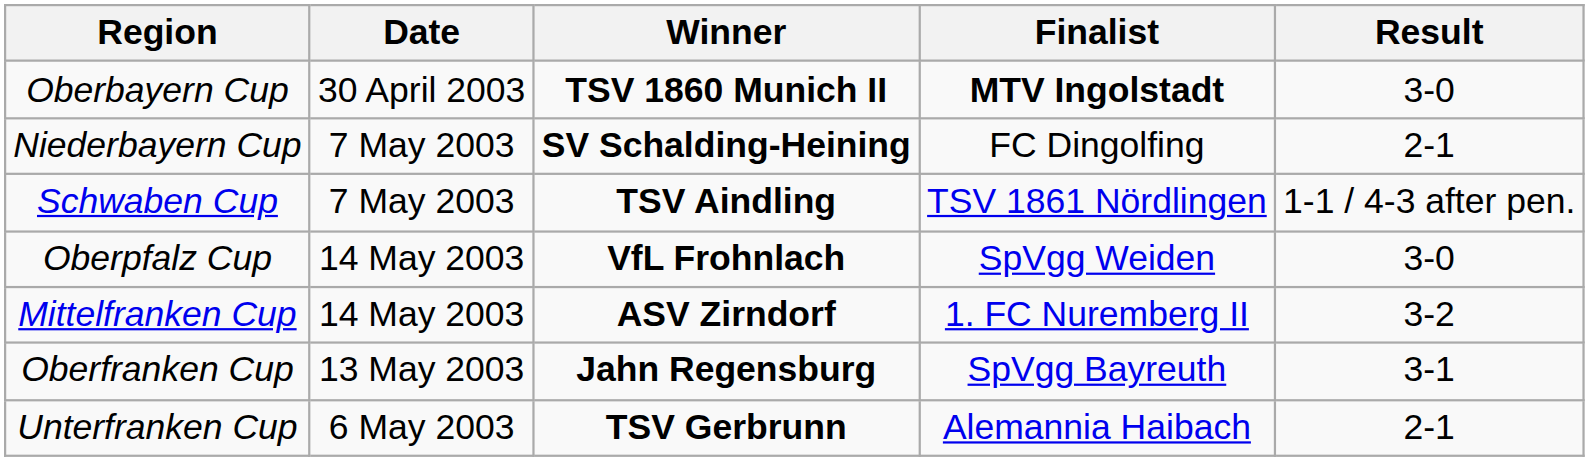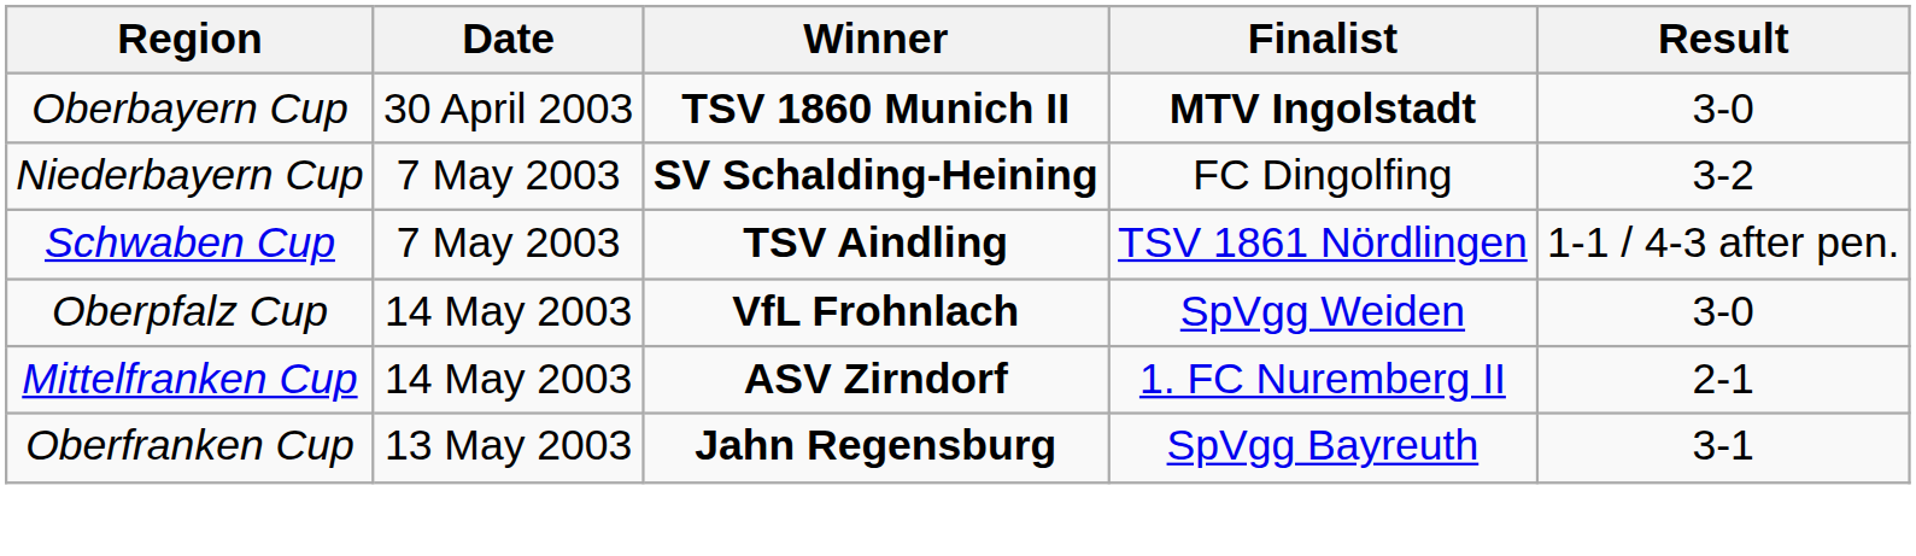Niederbayern Cup | Result: 2-1 -> 3-2
Mittelfranken Cup | Result: 3-2 -> 2-1
- row: Unterfranken Cup | 6 May 2003 | TSV Gerbrunn | Alemannia Haibach | 2-1
